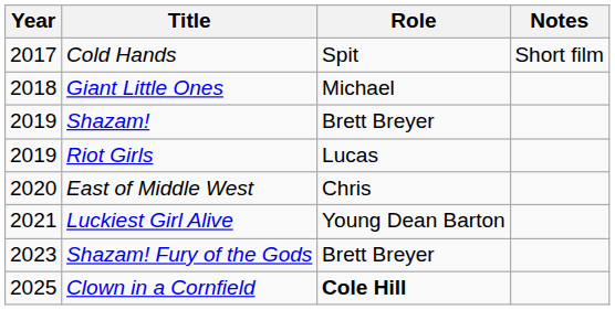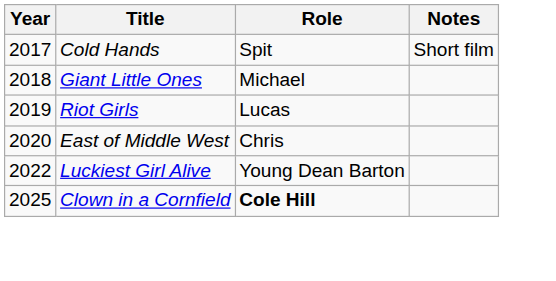- row: 2019 | Shazam! | Brett Breyer
Luckiest Girl Alive | Year: 2021 -> 2022
- row: 2023 | Shazam! Fury of the Gods | Brett Breyer
